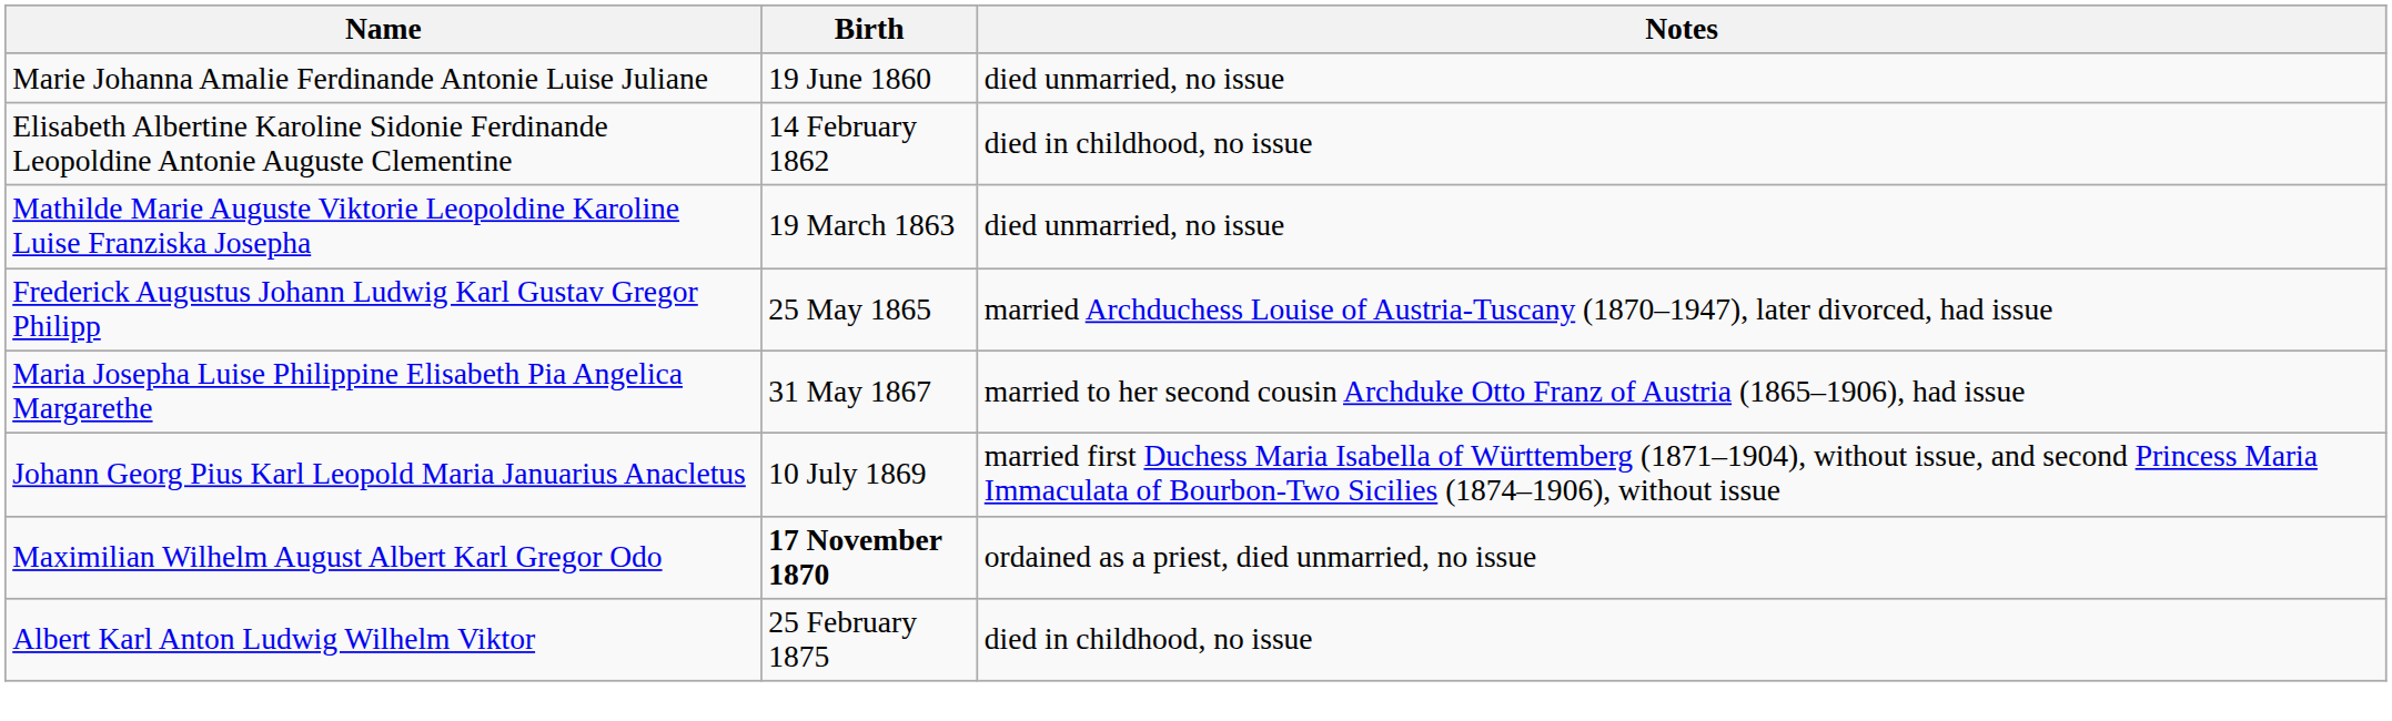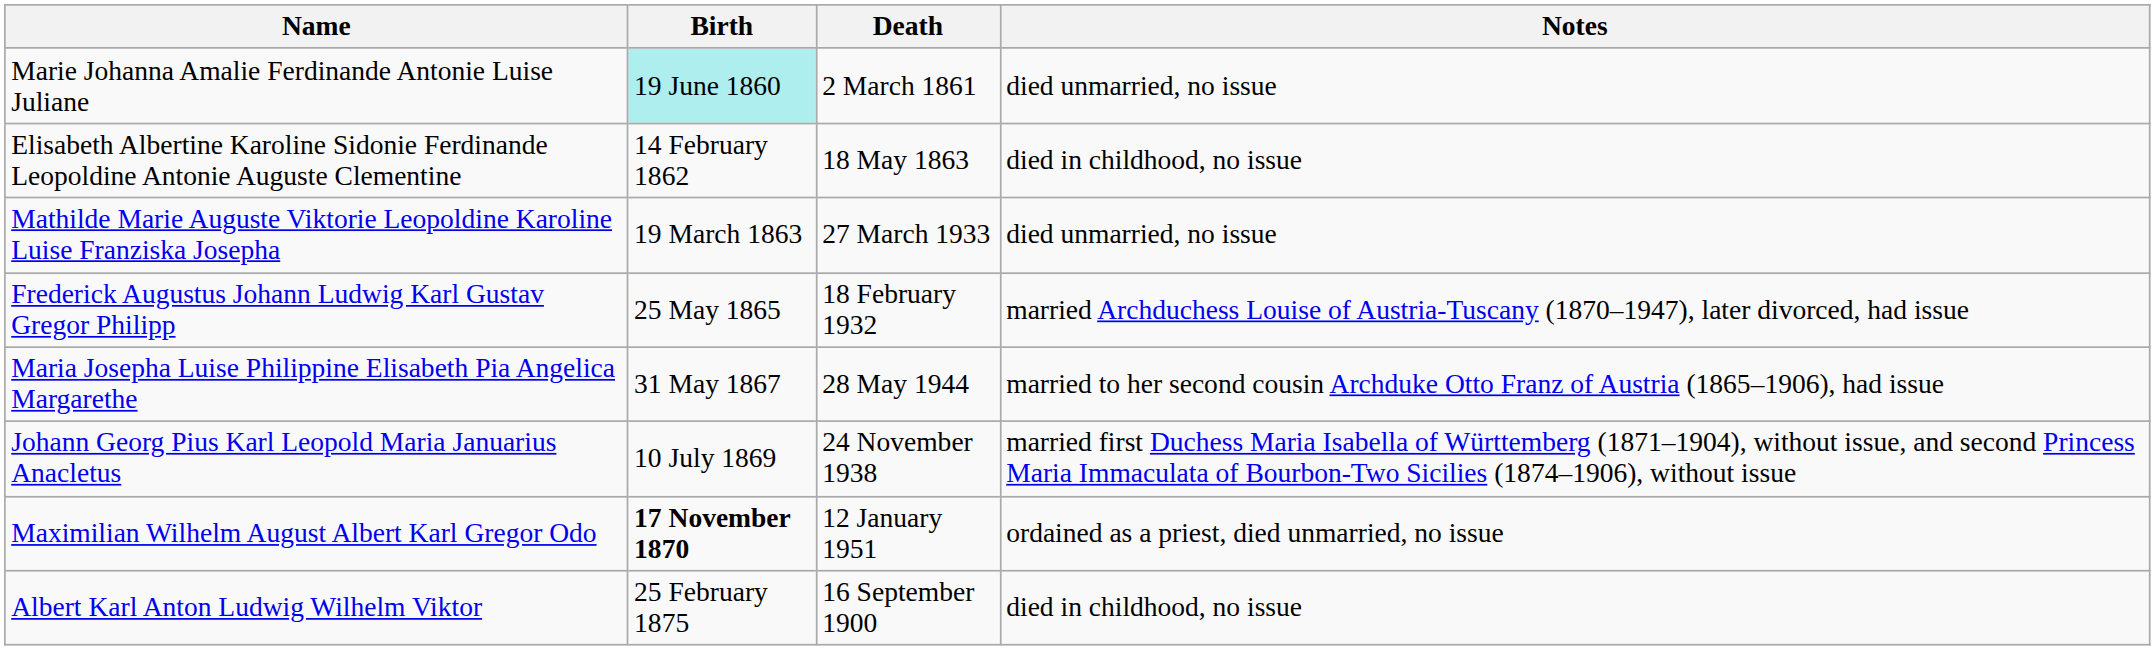+ column: Death | 2 March 1861 | 18 May 1863 | 27 March 1933 | 18 February 1932 | 28 May 1944 | 24 November 1938 | 12 January 1951 | 16 September 1900
Marie Johanna Amalie Ferdinande Antonie Luise Juliane | Birth: no background -> paleturquoise background
